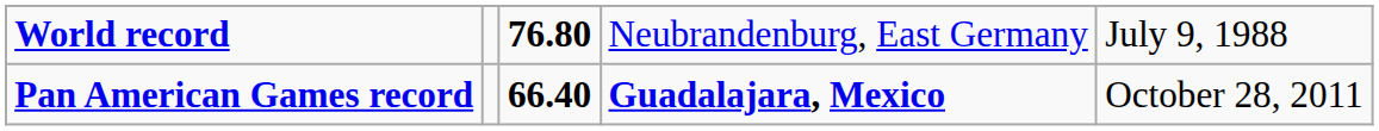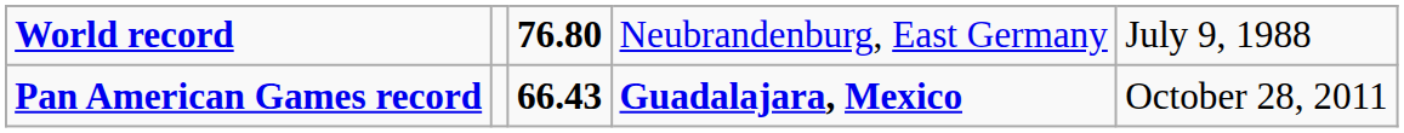Pan American Games record | column 3: 66.40 -> 66.43
